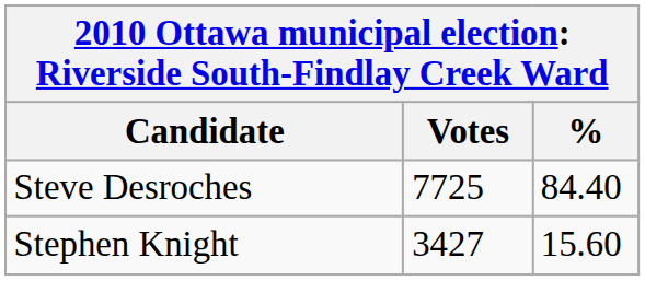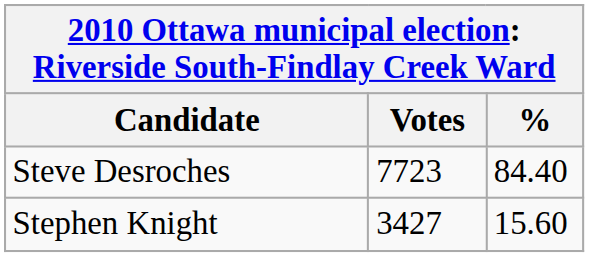Steve Desroches | Votes: 7725 -> 7723
